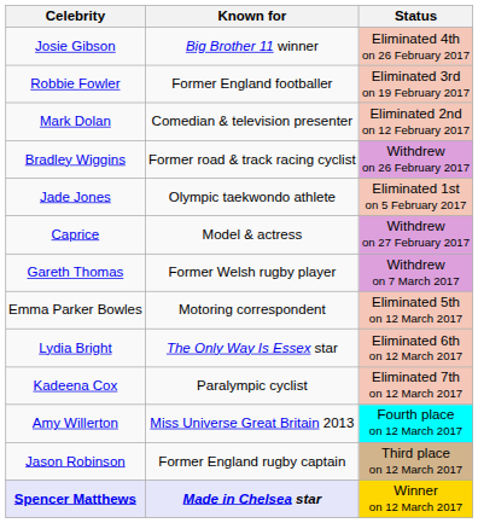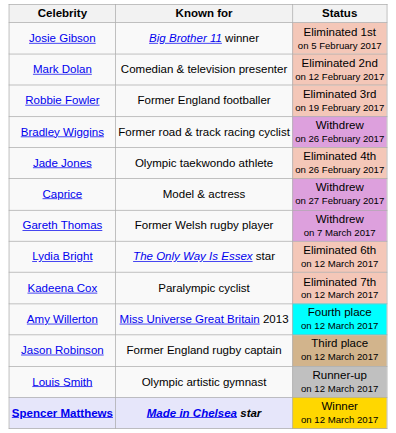Josie Gibson | Status: Eliminated 4th on 26 February 2017 -> Eliminated 1st on 5 February 2017
rows swapped: Mark Dolan <-> Robbie Fowler
Jade Jones | Status: Eliminated 1st on 5 February 2017 -> Eliminated 4th on 26 February 2017
- row: Emma Parker Bowles | Motoring correspondent | Eliminated 5th on 12 March 2017
+ row: Louis Smith | Olympic artistic gymnast | Runner-up on 12 March 2017
